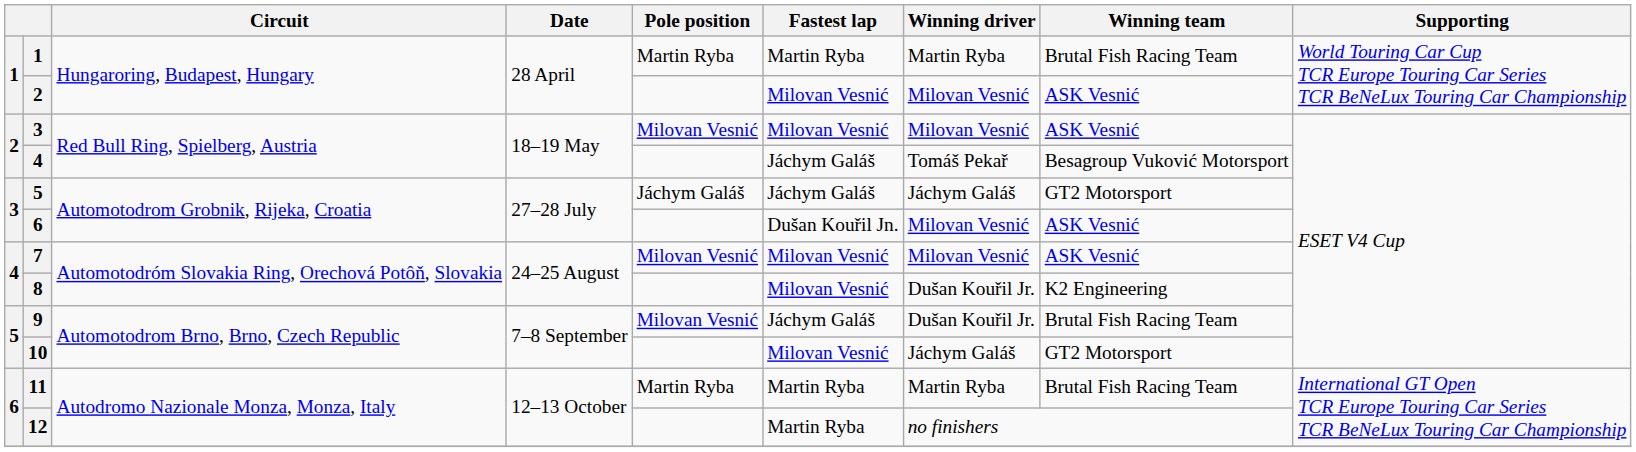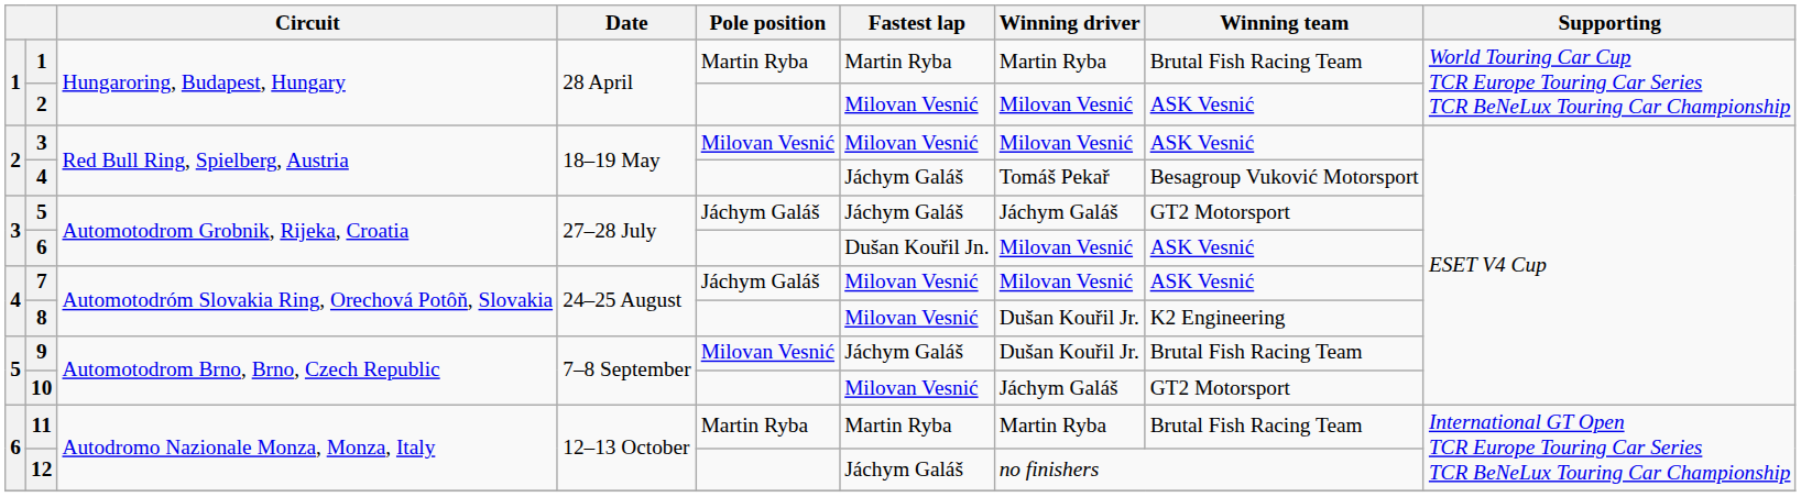7 | Pole position: Milovan Vesnić -> Jáchym Galáš
12 | Fastest lap: Martin Ryba -> Jáchym Galáš
